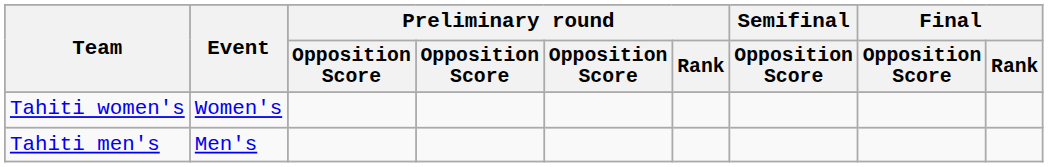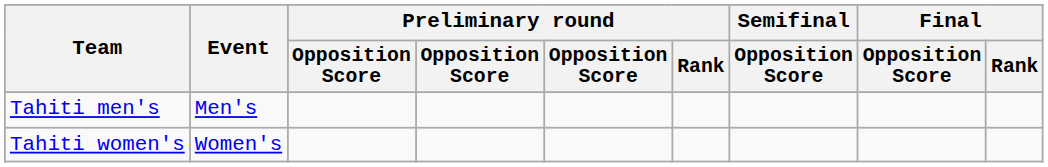rows swapped: Tahiti men's <-> Tahiti women's
